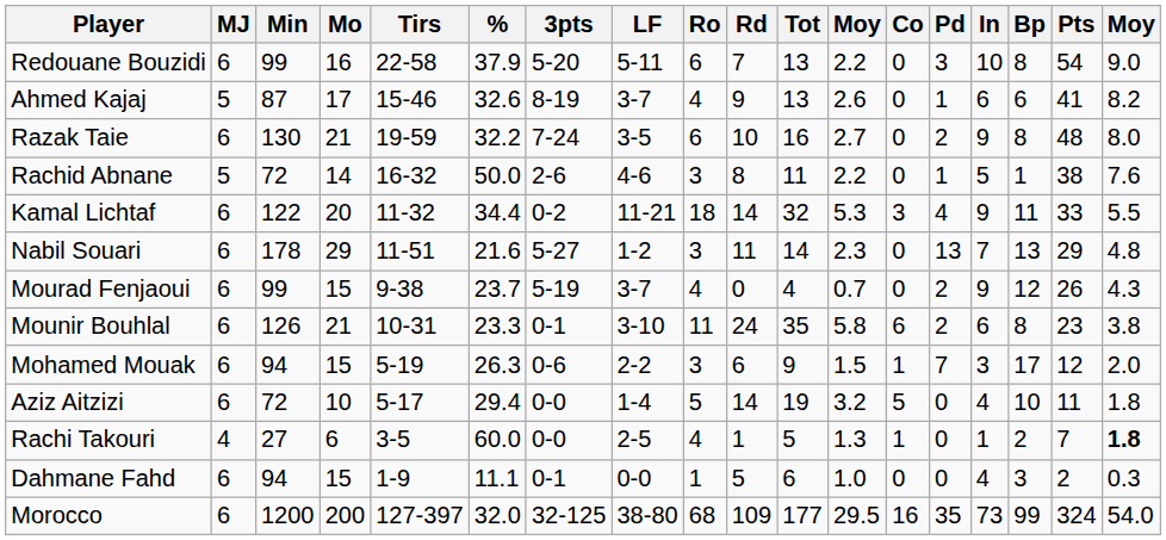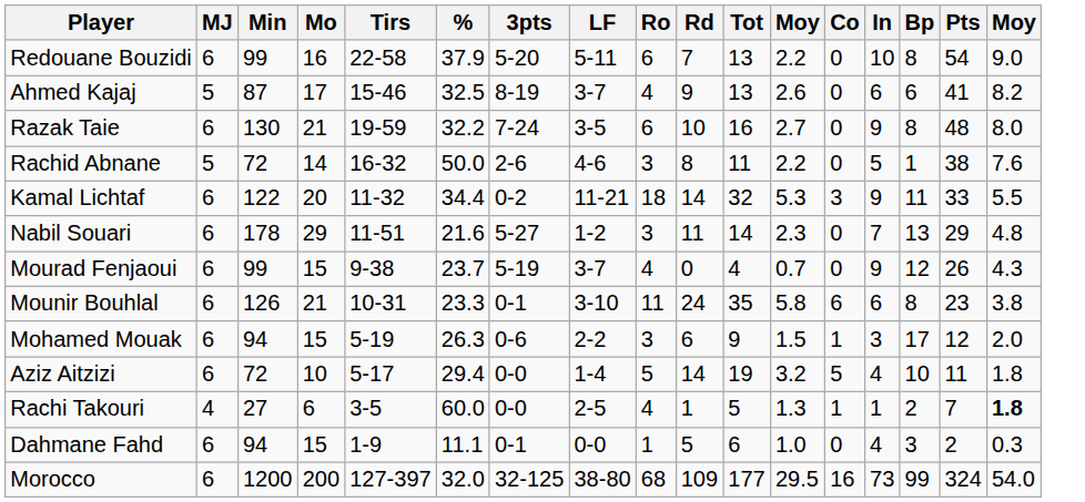- column: Pd | 3 | 1 | 2 | 1 | 4 | 13 | 2 | 2 | 7 | 0 | 0 | 0 | 35
Ahmed Kajaj | %: 32.6 -> 32.5
